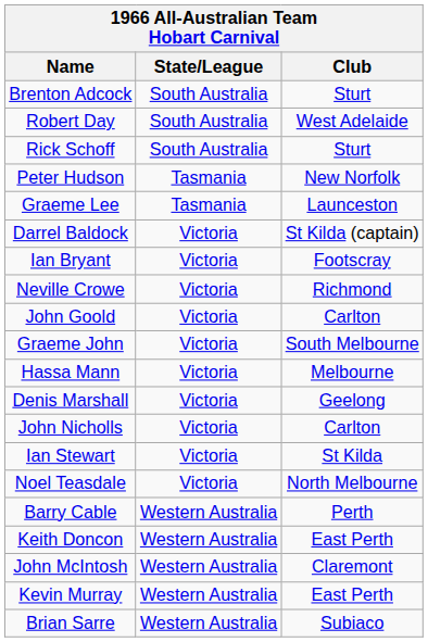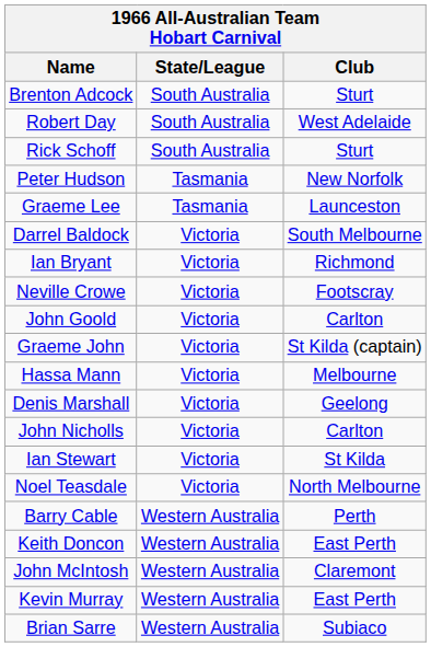Darrel Baldock | Club: St Kilda (captain) -> South Melbourne
Ian Bryant | Club: Footscray -> Richmond
Neville Crowe | Club: Richmond -> Footscray
Graeme John | Club: South Melbourne -> St Kilda (captain)
